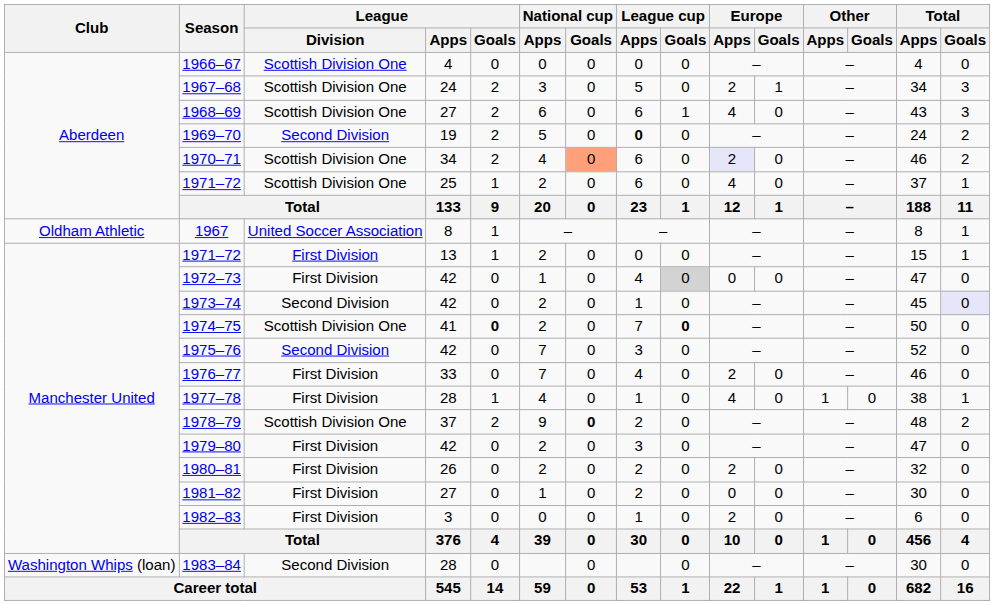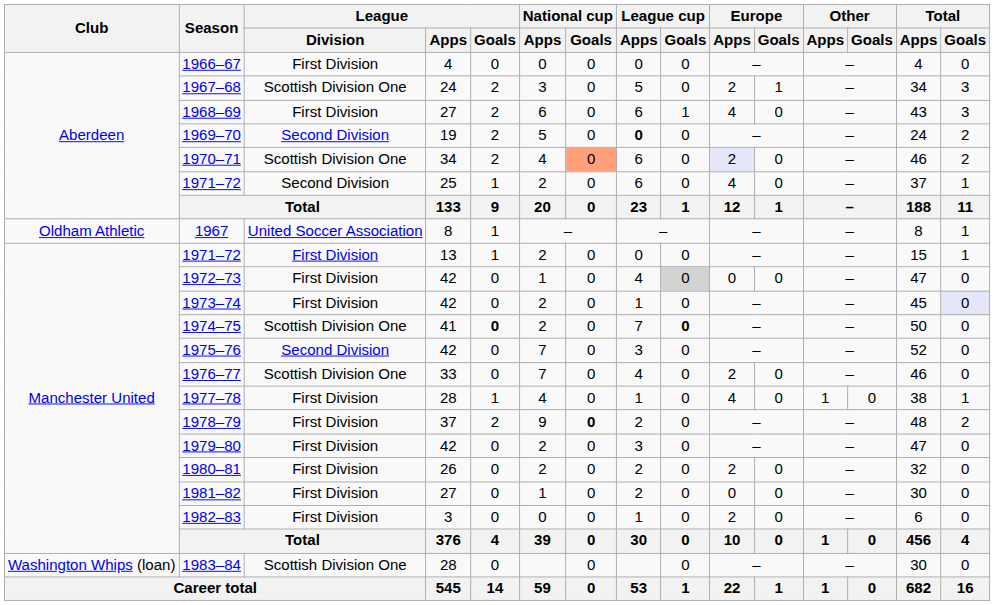1966–67 | League / Division: Scottish Division One -> First Division
1968–69 | League / Division: Scottish Division One -> First Division
1971–72 / 25 | League / Division: Scottish Division One -> Second Division
1973–74 | League / Division: Second Division -> First Division
1976–77 | League / Division: First Division -> Scottish Division One
1978–79 | League / Division: Scottish Division One -> First Division
1983–84 | League / Division: Second Division -> Scottish Division One
